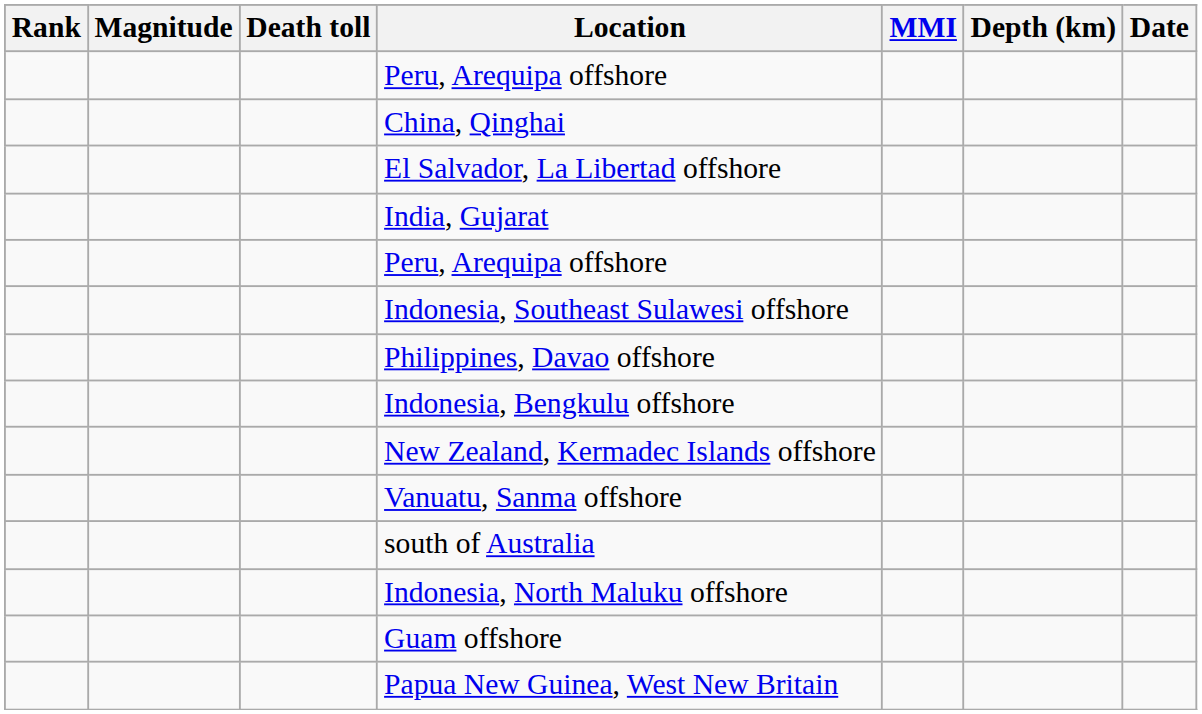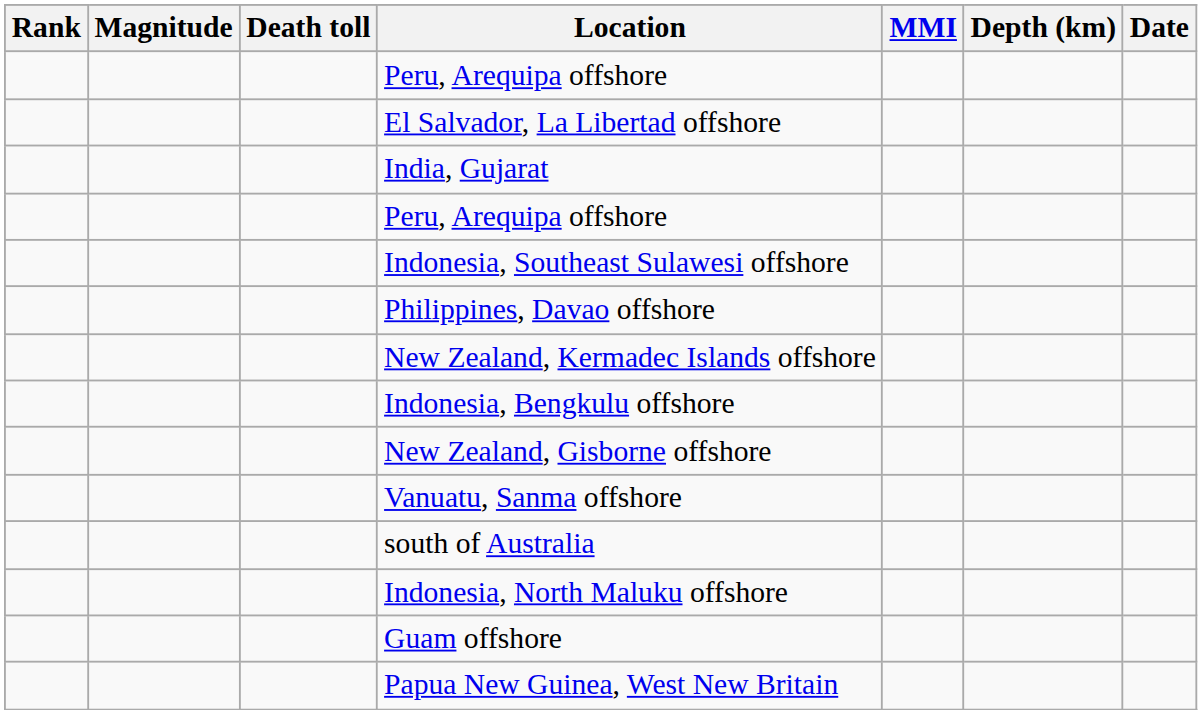- row: China, Qinghai
rows swapped: Indonesia, Bengkulu offshore <-> New Zealand, Kermadec Islands offshore
+ row: New Zealand, Gisborne offshore
